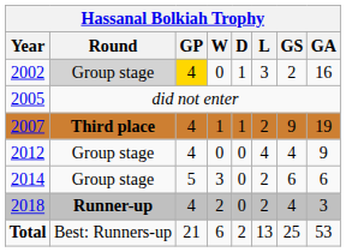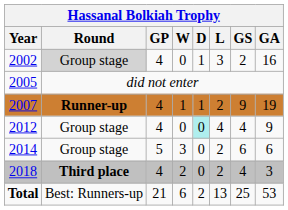2002 | Hassanal Bolkiah Trophy / GP: gold background -> no background
2007 | Hassanal Bolkiah Trophy / Round: Third place -> Runner-up
2012 | Hassanal Bolkiah Trophy / D: no background -> paleturquoise background
2018 | Hassanal Bolkiah Trophy / Round: Runner-up -> Third place
